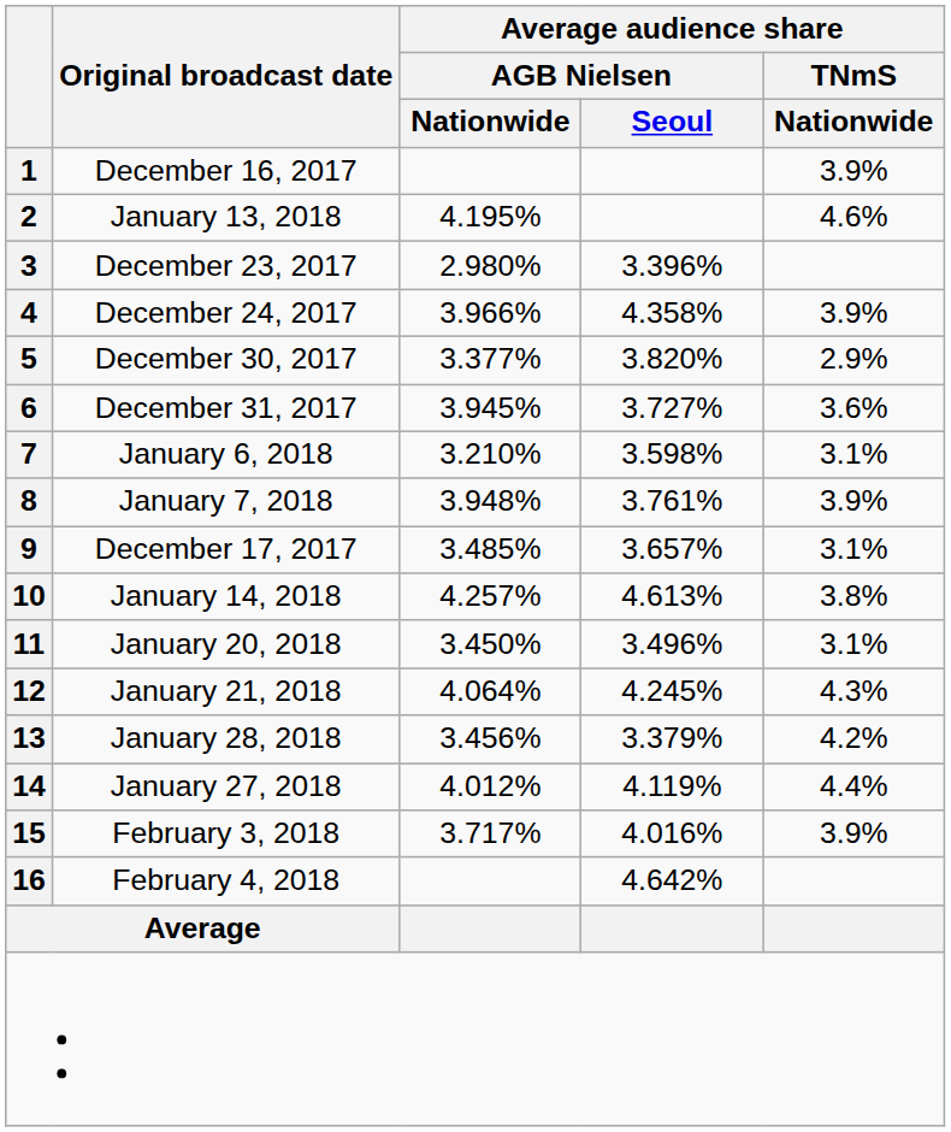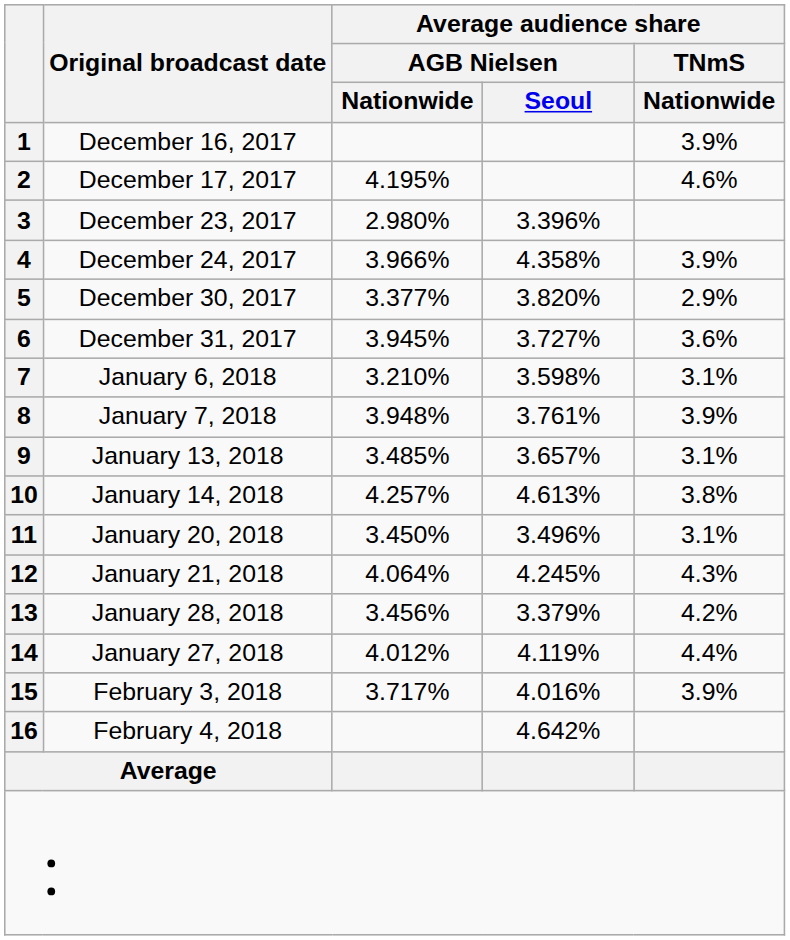2 | Original broadcast date: January 13, 2018 -> December 17, 2017
9 | Original broadcast date: December 17, 2017 -> January 13, 2018
